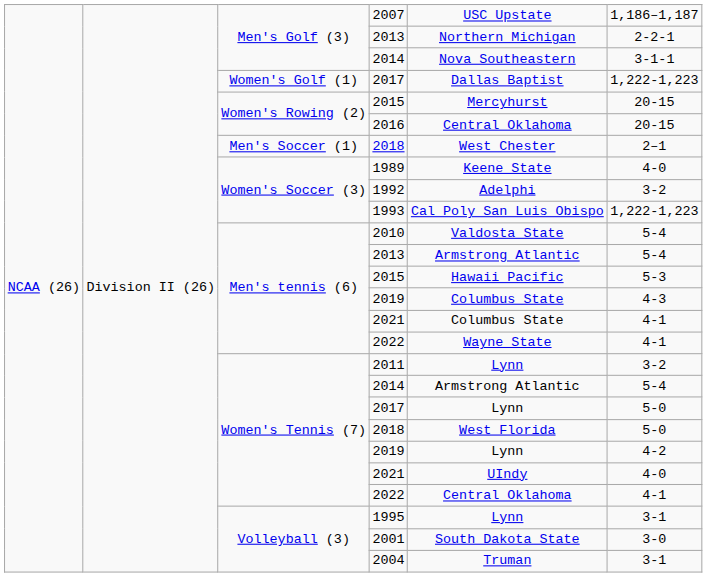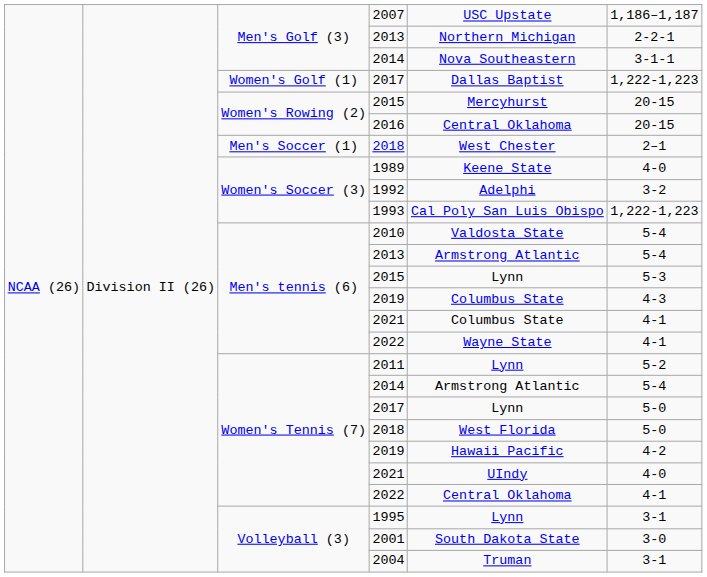Men's tennis (6) / 2015 | column 5: Hawaii Pacific -> Lynn
2011 | column 6: 3-2 -> 5-2
Women's Tennis (7) / 2019 | column 5: Lynn -> Hawaii Pacific
